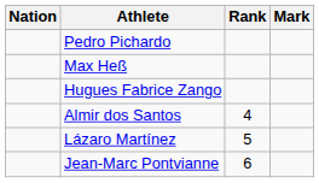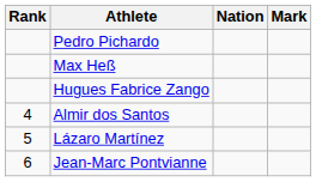columns swapped: Rank <-> Nation
